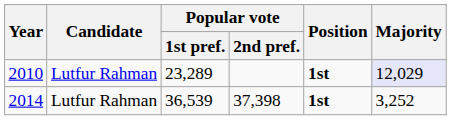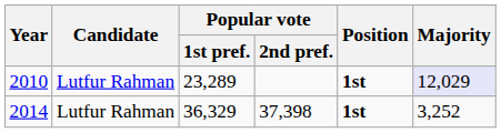2014 | Popular vote / 1st pref.: 36,539 -> 36,329
